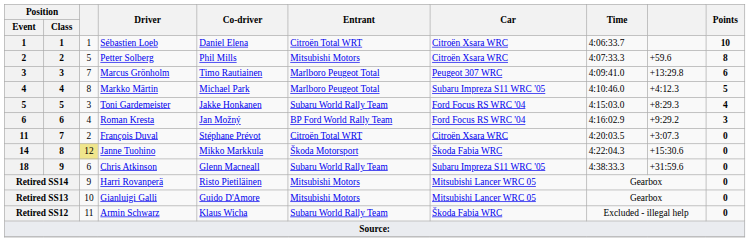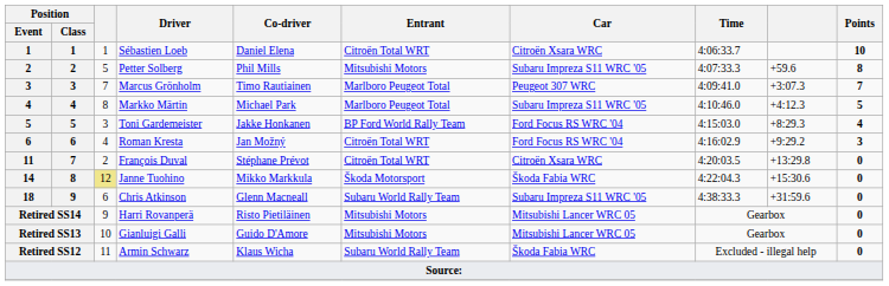Petter Solberg | Car: Citroën Xsara WRC -> Subaru Impreza S11 WRC '05
Marcus Grönholm | column 9: +13:29.8 -> +3:07.3
Marcus Grönholm | Points: 6 -> 7
Toni Gardemeister | Entrant: Subaru World Rally Team -> BP Ford World Rally Team
Roman Kresta | Entrant: BP Ford World Rally Team -> Citroën Total WRT
François Duval | column 9: +3:07.3 -> +13:29.8
